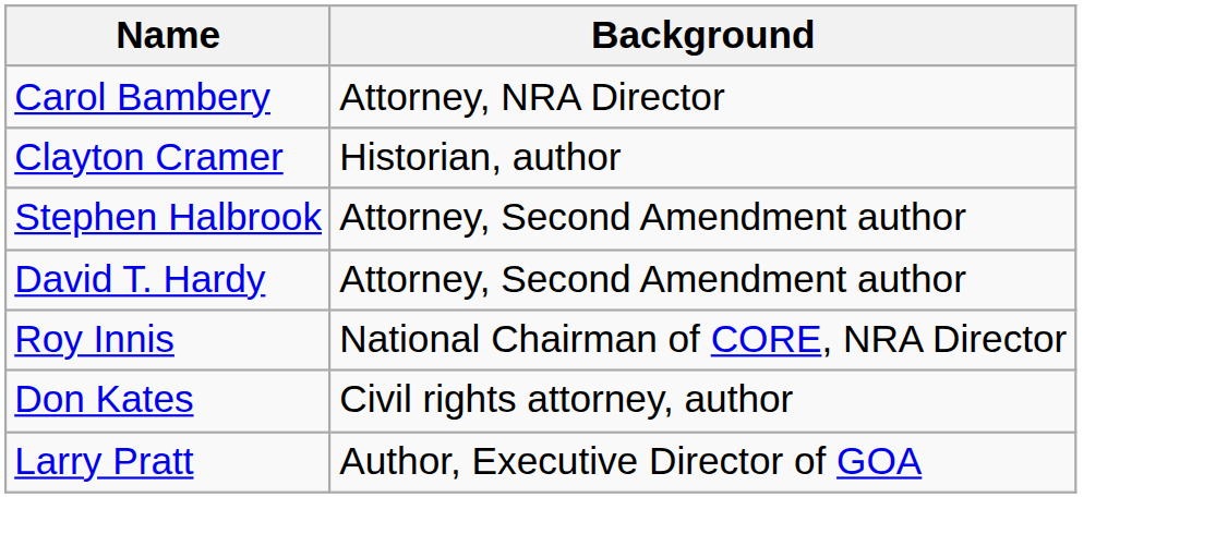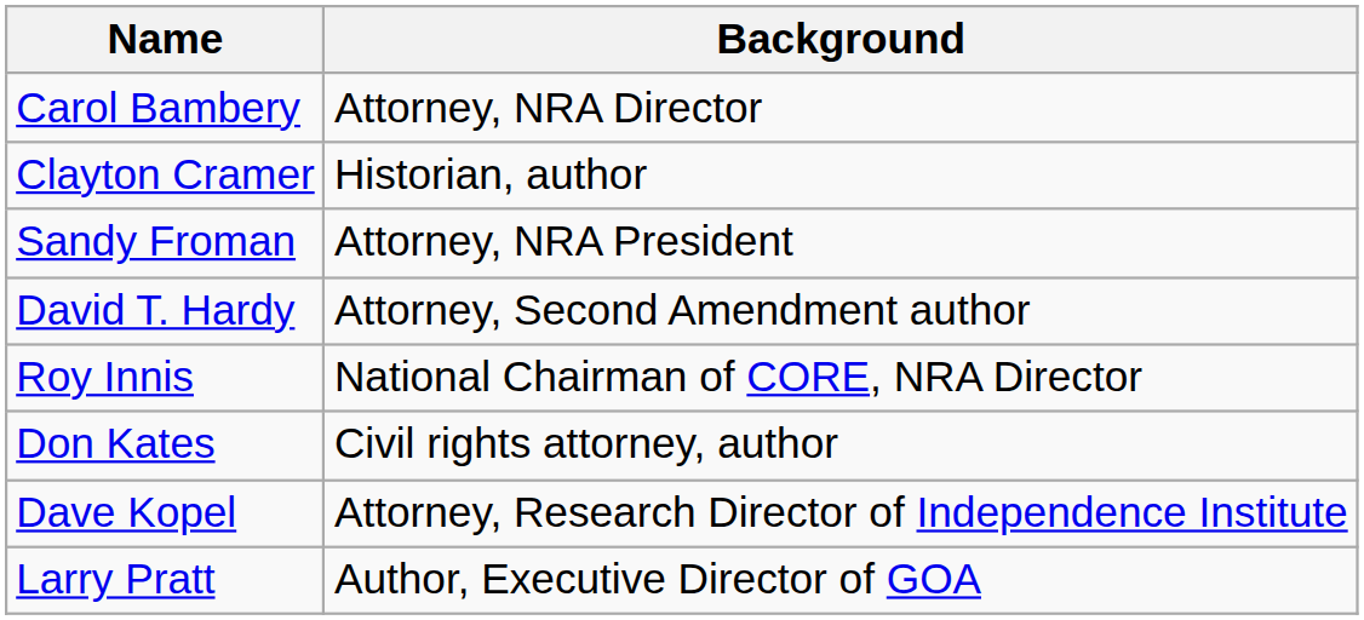+ row: Sandy Froman | Attorney, NRA President
- row: Stephen Halbrook | Attorney, Second Amendment author
+ row: Dave Kopel | Attorney, Research Director of Independence Institute
